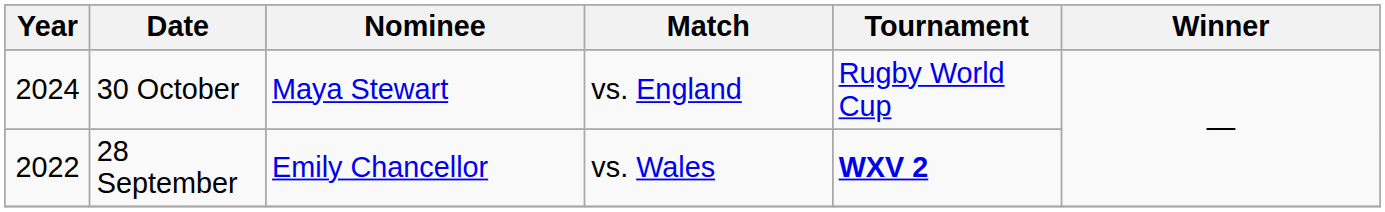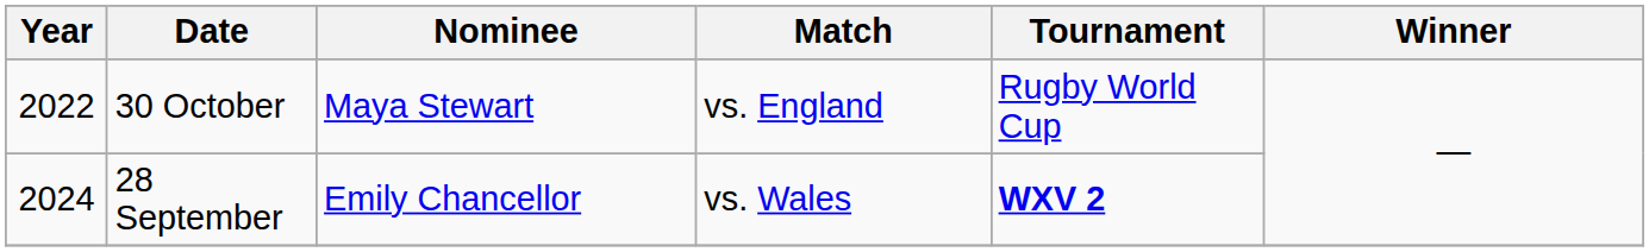30 October | Year: 2024 -> 2022
28 September | Year: 2022 -> 2024
